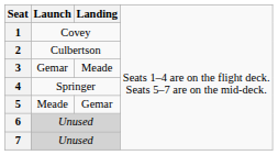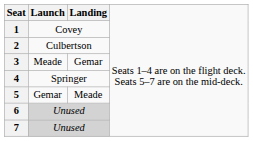3 | column 2: Gemar -> Meade
3 | column 3: Meade -> Gemar
5 | column 2: Meade -> Gemar
5 | column 3: Gemar -> Meade
